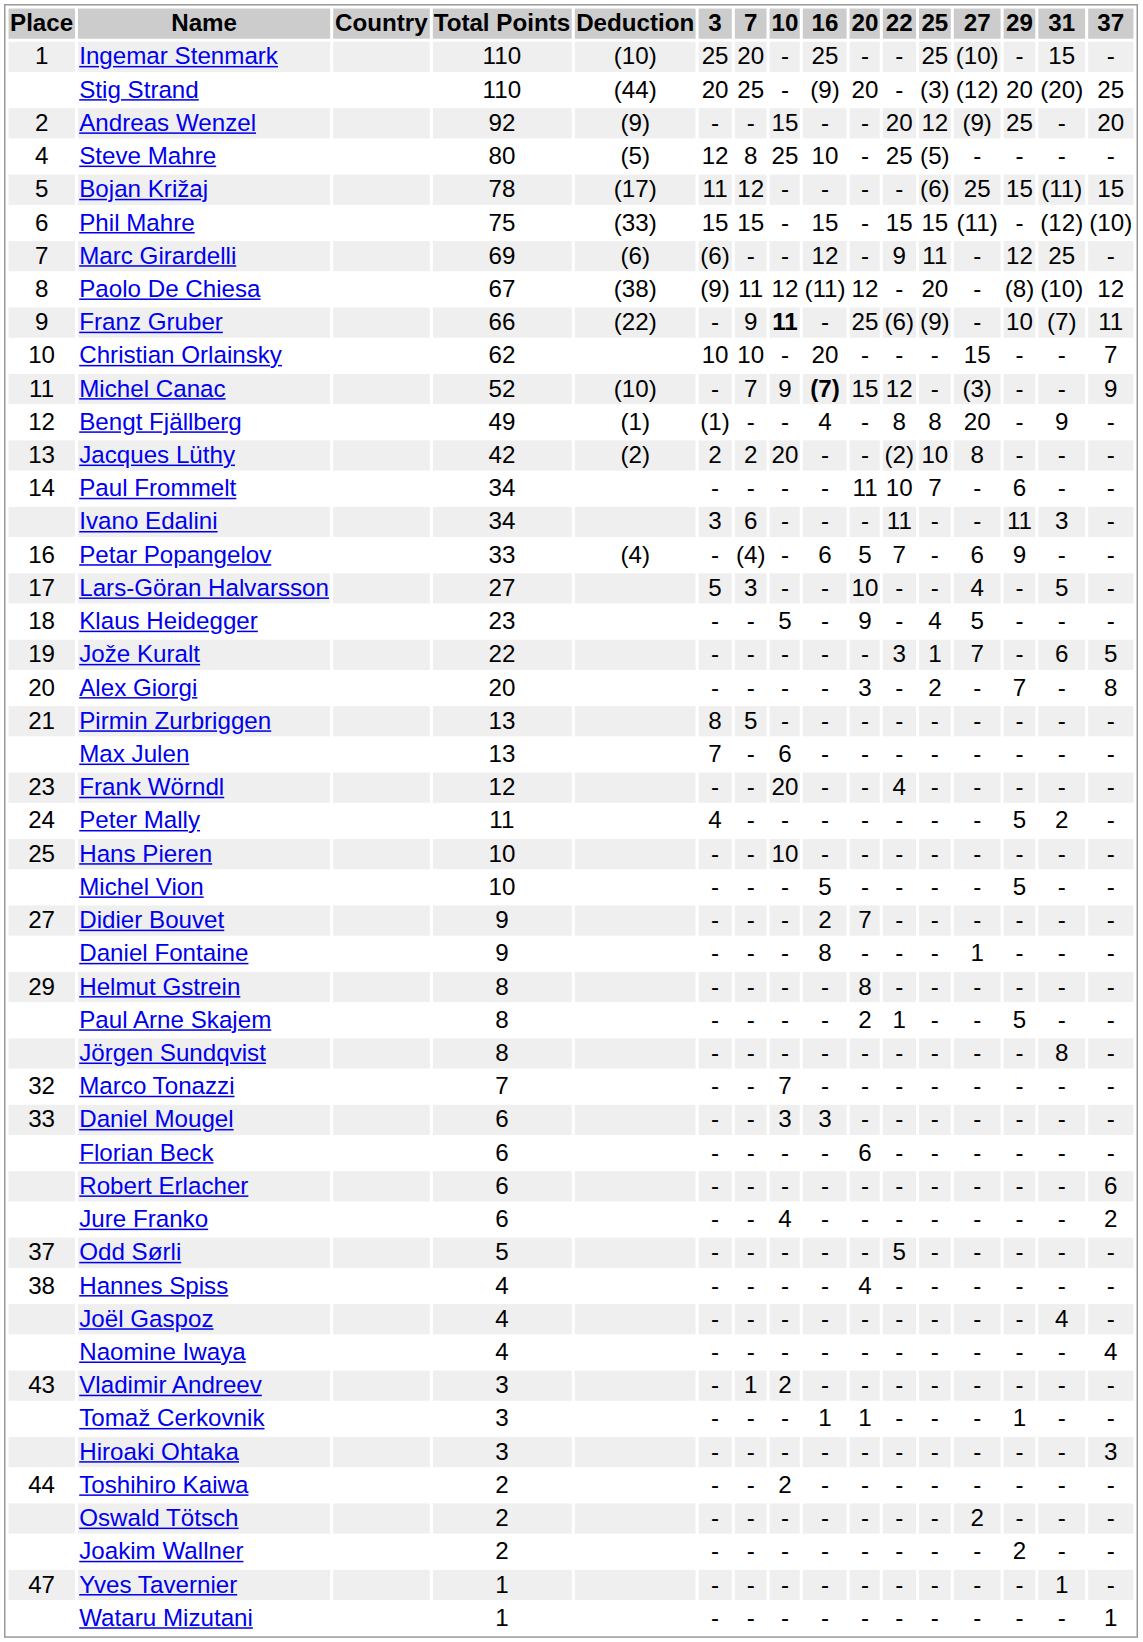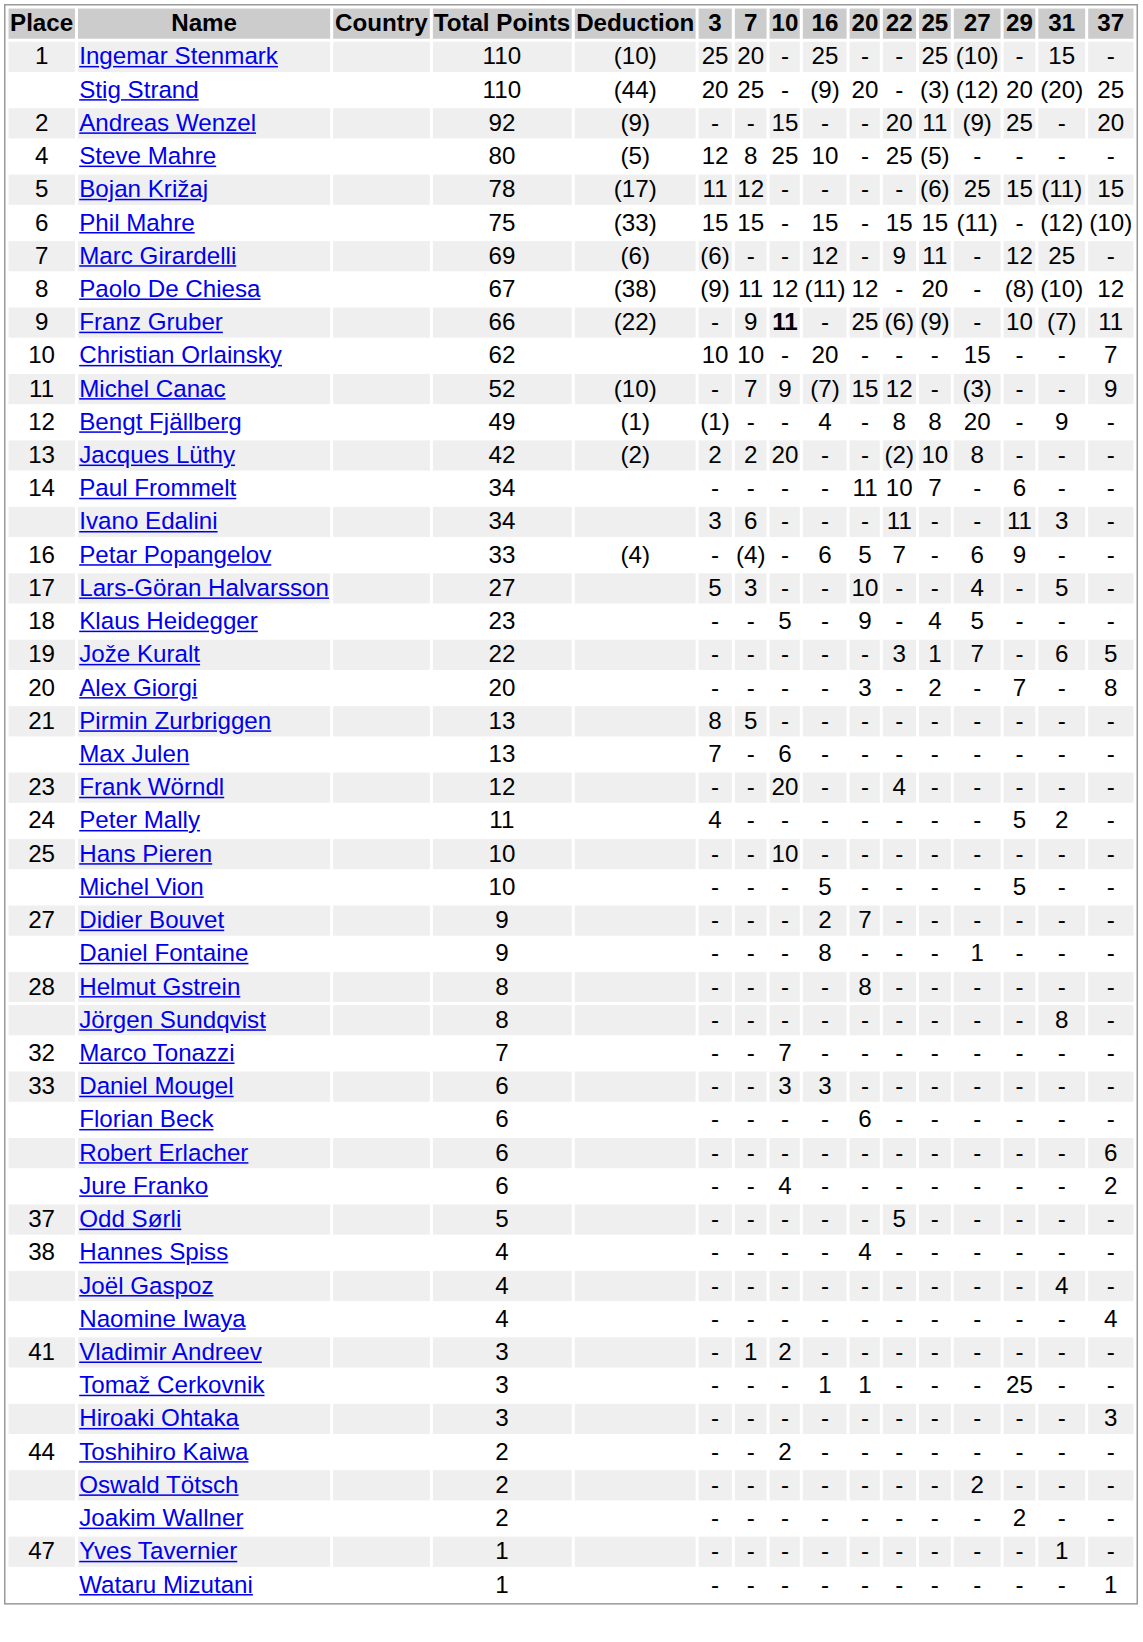Andreas Wenzel | 25: 12 -> 11
Michel Canac | 16: bold -> normal
Helmut Gstrein | Place: 29 -> 28
- row: Paul Arne Skajem | 8 | - | - | - | - | 2 | 1 | - | - | 5 | - | -
Vladimir Andreev | Place: 43 -> 41
Tomaž Cerkovnik | 29: 1 -> 25
